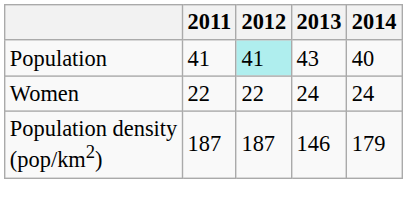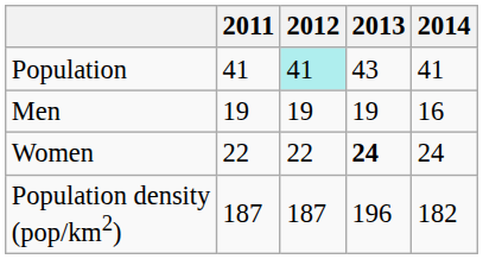Population | 2014: 40 -> 41
+ row: Men | 19 | 19 | 19 | 16
Women | 2013: normal -> bold
Population density (pop/km2) | 2013: 146 -> 196
Population density (pop/km2) | 2014: 179 -> 182
